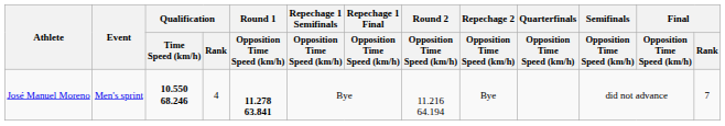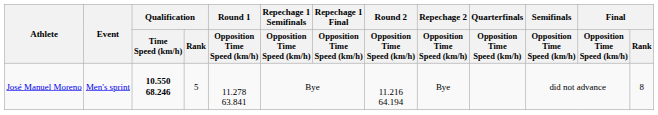José Manuel Moreno | Qualification / Rank: 4 -> 5
José Manuel Moreno | Round 1 / Opposition Time Speed (km/h): bold -> normal
José Manuel Moreno | Final / Rank: 7 -> 8
